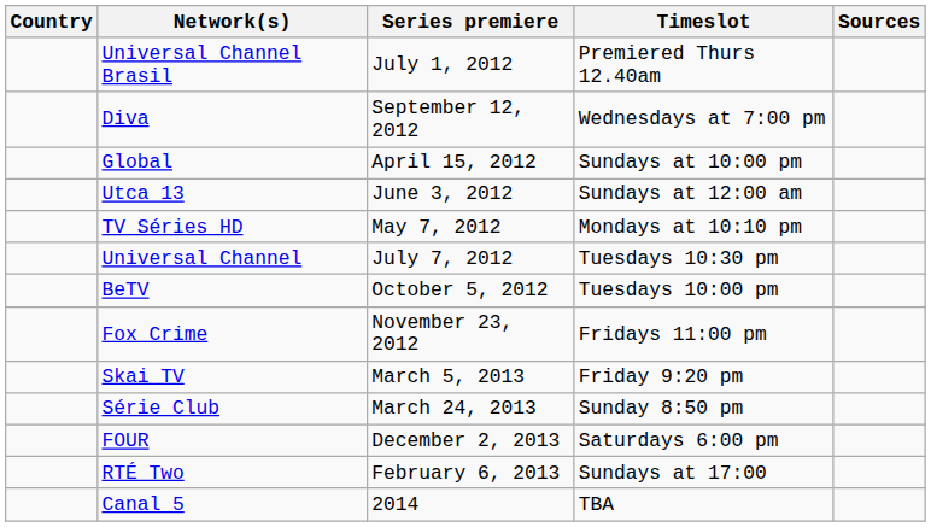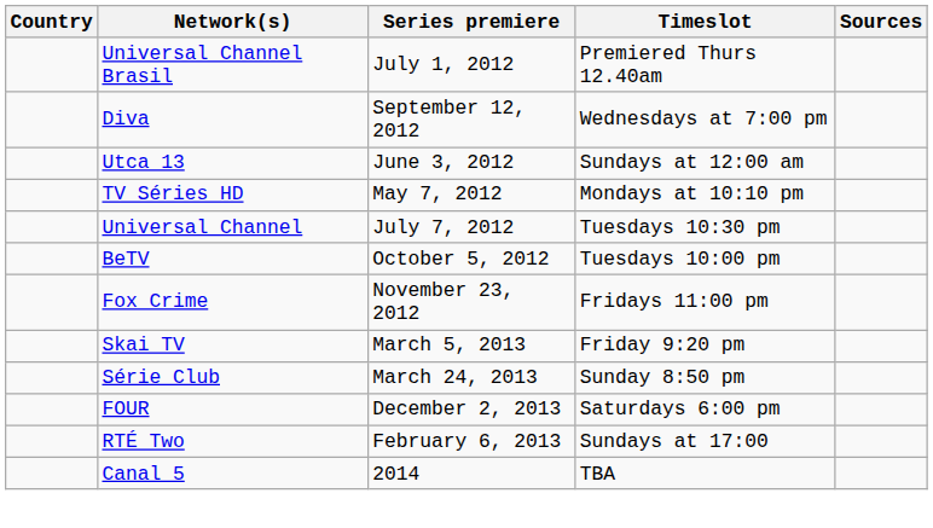- row: Global | April 15, 2012 | Sundays at 10:00 pm
